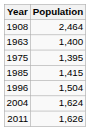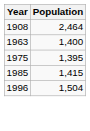- row: 2004 | 1,624
- row: 2011 | 1,626
